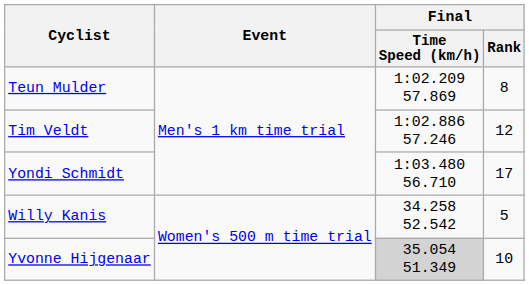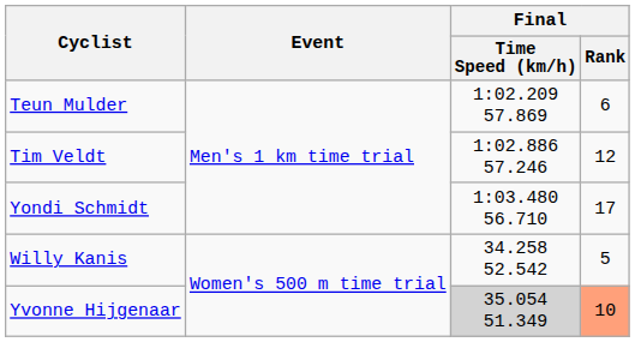Teun Mulder | Final / Rank: 8 -> 6
Yvonne Hijgenaar | Final / Rank: no background -> lightsalmon background
